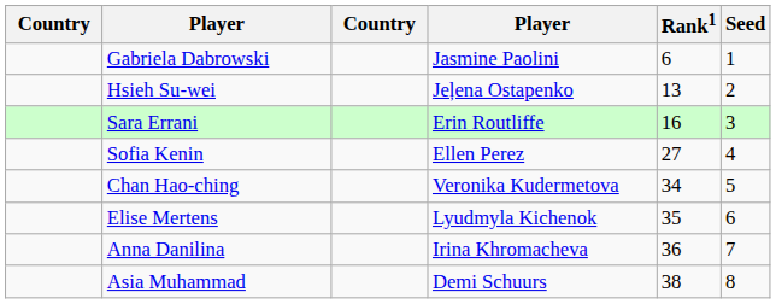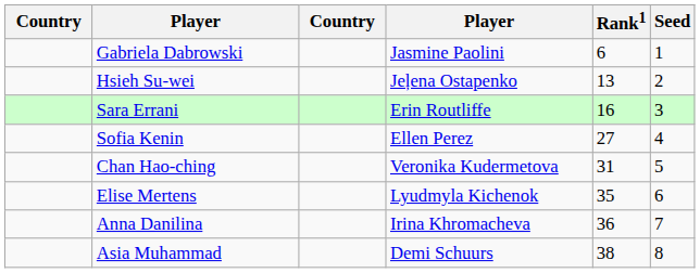Chan Hao-ching | Rank1: 34 -> 31
